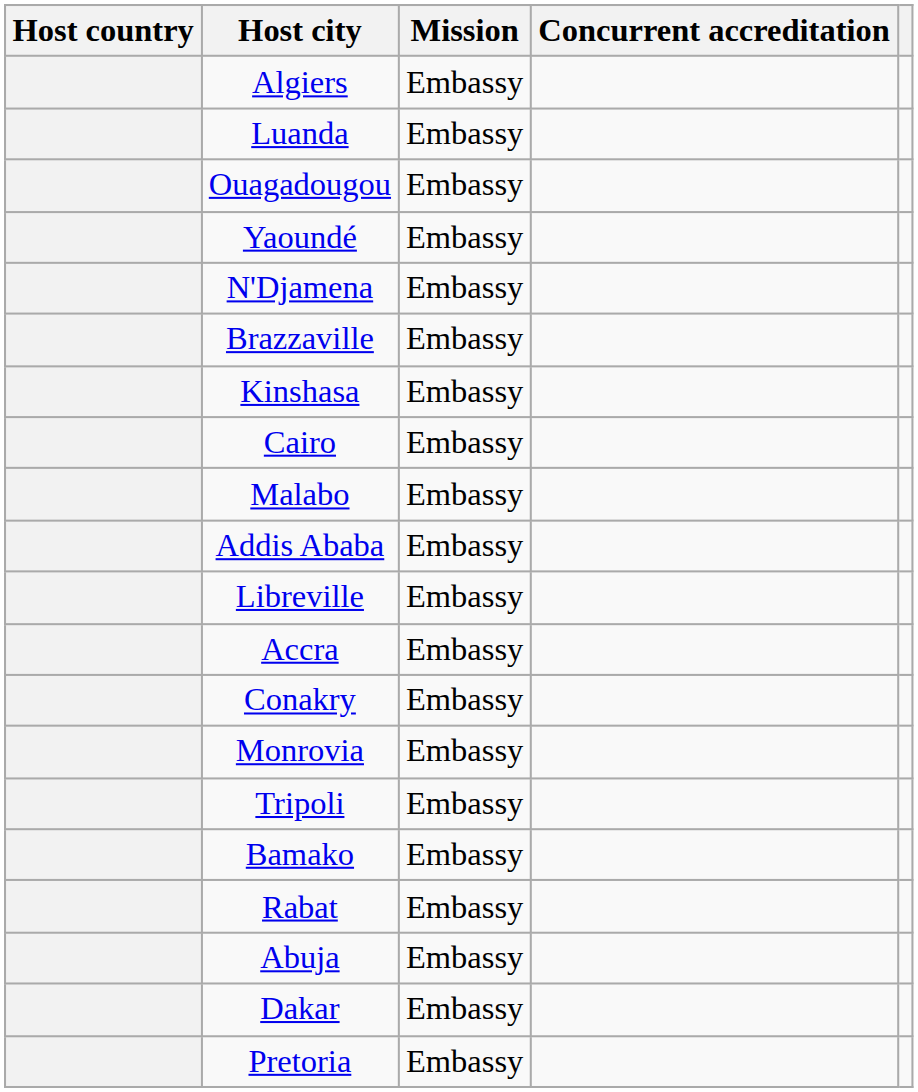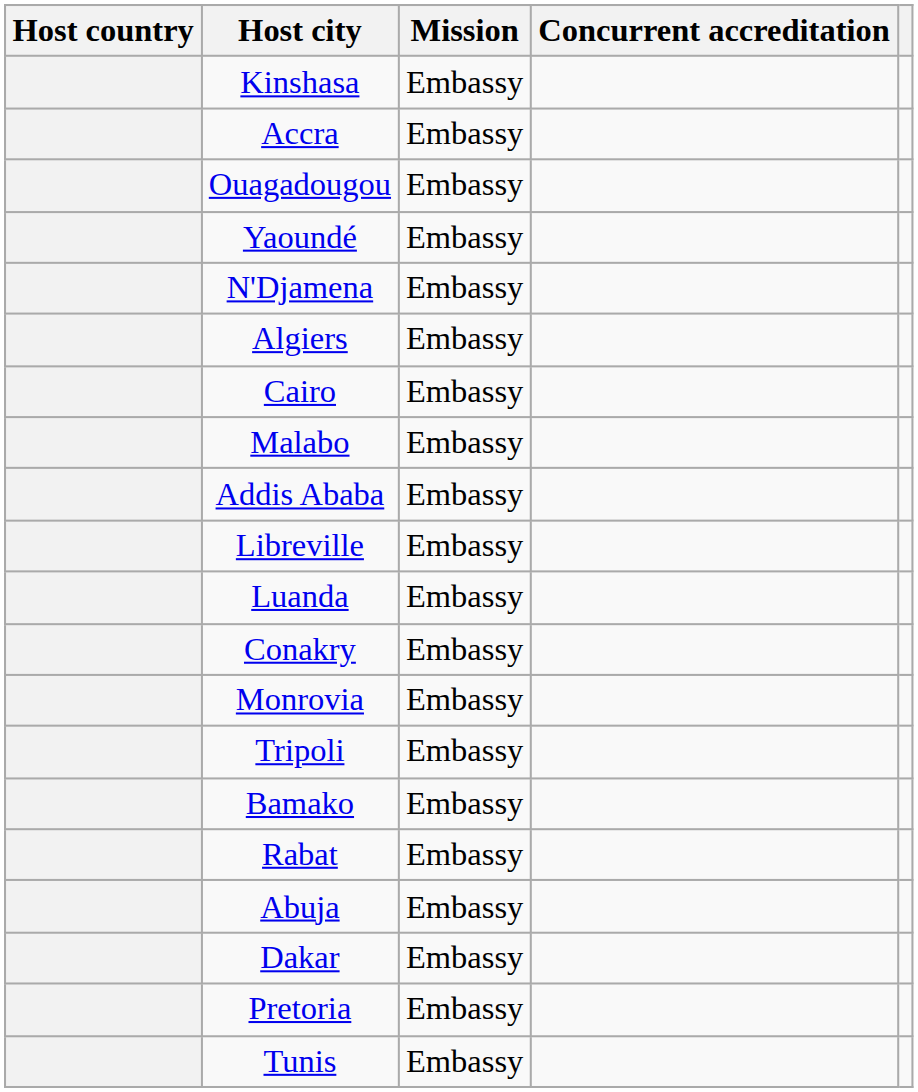rows swapped: Algiers <-> Kinshasa
rows swapped: Luanda <-> Accra
- row: Brazzaville | Embassy
+ row: Tunis | Embassy
